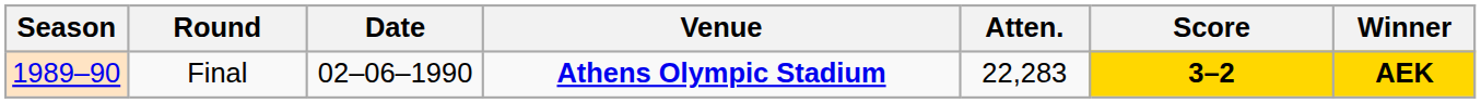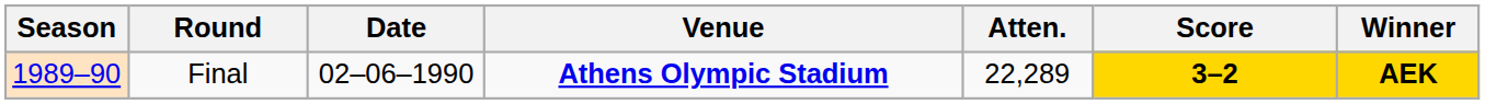Final | Atten.: 22,283 -> 22,289
